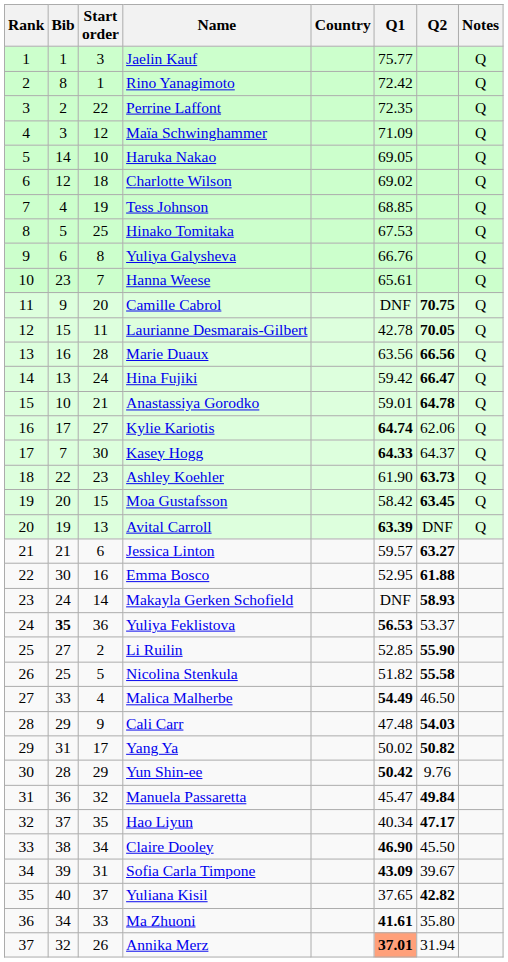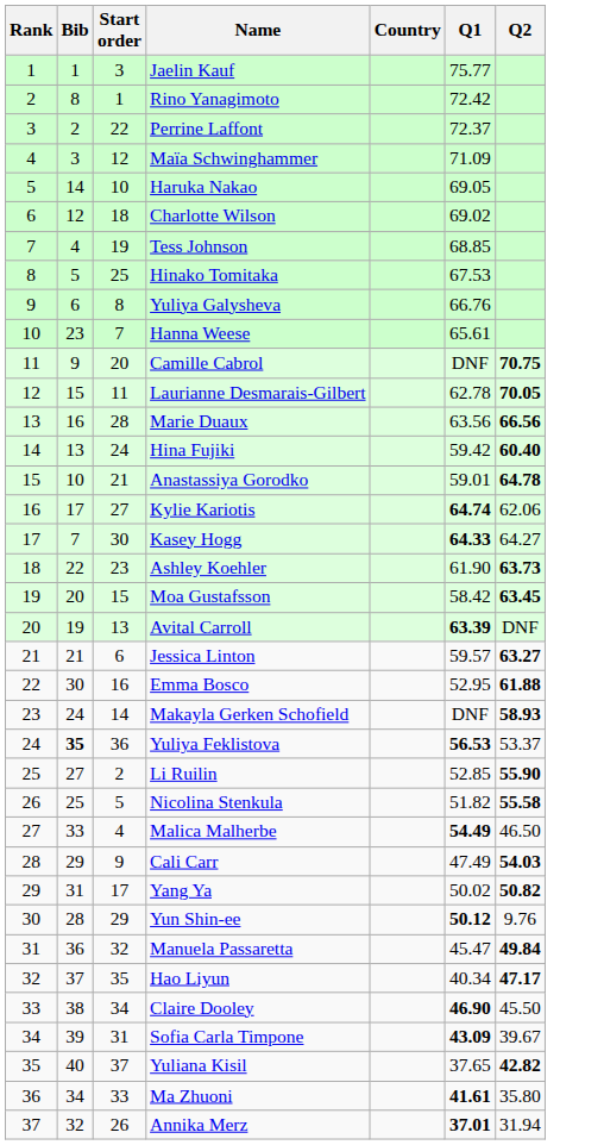- column: Notes | Q | Q | Q | Q | Q | Q | Q | Q | Q | Q | Q | Q | Q | Q | Q | Q | Q | Q | Q | Q
Perrine Laffont | Q1: 72.35 -> 72.37
Laurianne Desmarais-Gilbert | Q1: 42.78 -> 62.78
Hina Fujiki | Q2: 66.47 -> 60.40
Kasey Hogg | Q2: 64.37 -> 64.27
Cali Carr | Q1: 47.48 -> 47.49
Yun Shin-ee | Q1: 50.42 -> 50.12
Annika Merz | Q1: lightsalmon background -> no background
